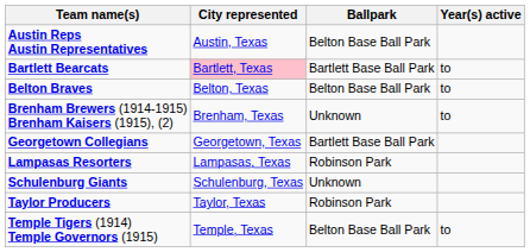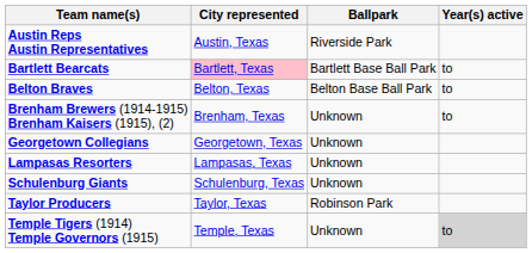Austin Reps Austin Representatives | Ballpark: Belton Base Ball Park -> Riverside Park
Georgetown Collegians | Ballpark: Bartlett Base Ball Park -> Unknown
Lampasas Resorters | Ballpark: Robinson Park -> Unknown
Temple Tigers (1914) Temple Governors (1915) | Ballpark: Belton Base Ball Park -> Unknown
Temple Tigers (1914) Temple Governors (1915) | Year(s) active: no background -> lightgrey background
